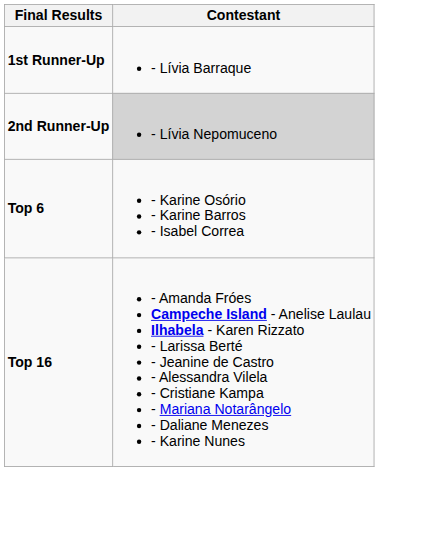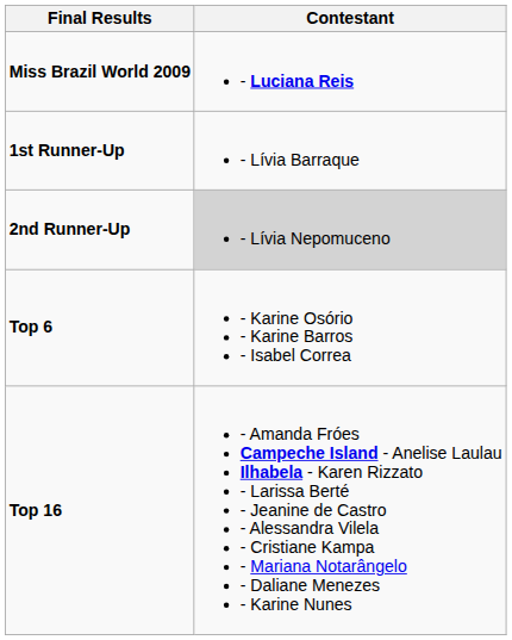+ row: Miss Brazil World 2009 | - Luciana Reis
